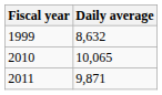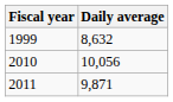2010 | Daily average: 10,065 -> 10,056
